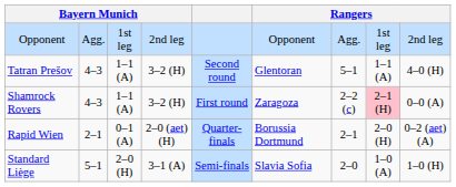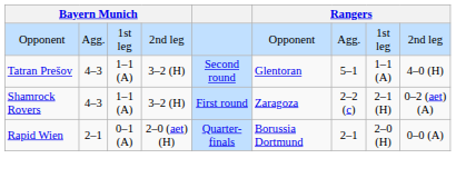Shamrock Rovers | column 8: pink background -> no background
Shamrock Rovers | column 9: 0–0 (A) -> 0–2 (aet) (A)
Rapid Wien | column 9: 0–2 (aet) (A) -> 0–0 (A)
- row: Standard Liège | 5–1 | 2–0 (H) | 3–1 (A) | Semi-finals | Slavia Sofia | 2–0 | 1–0 (A) | 1–0 (H)
